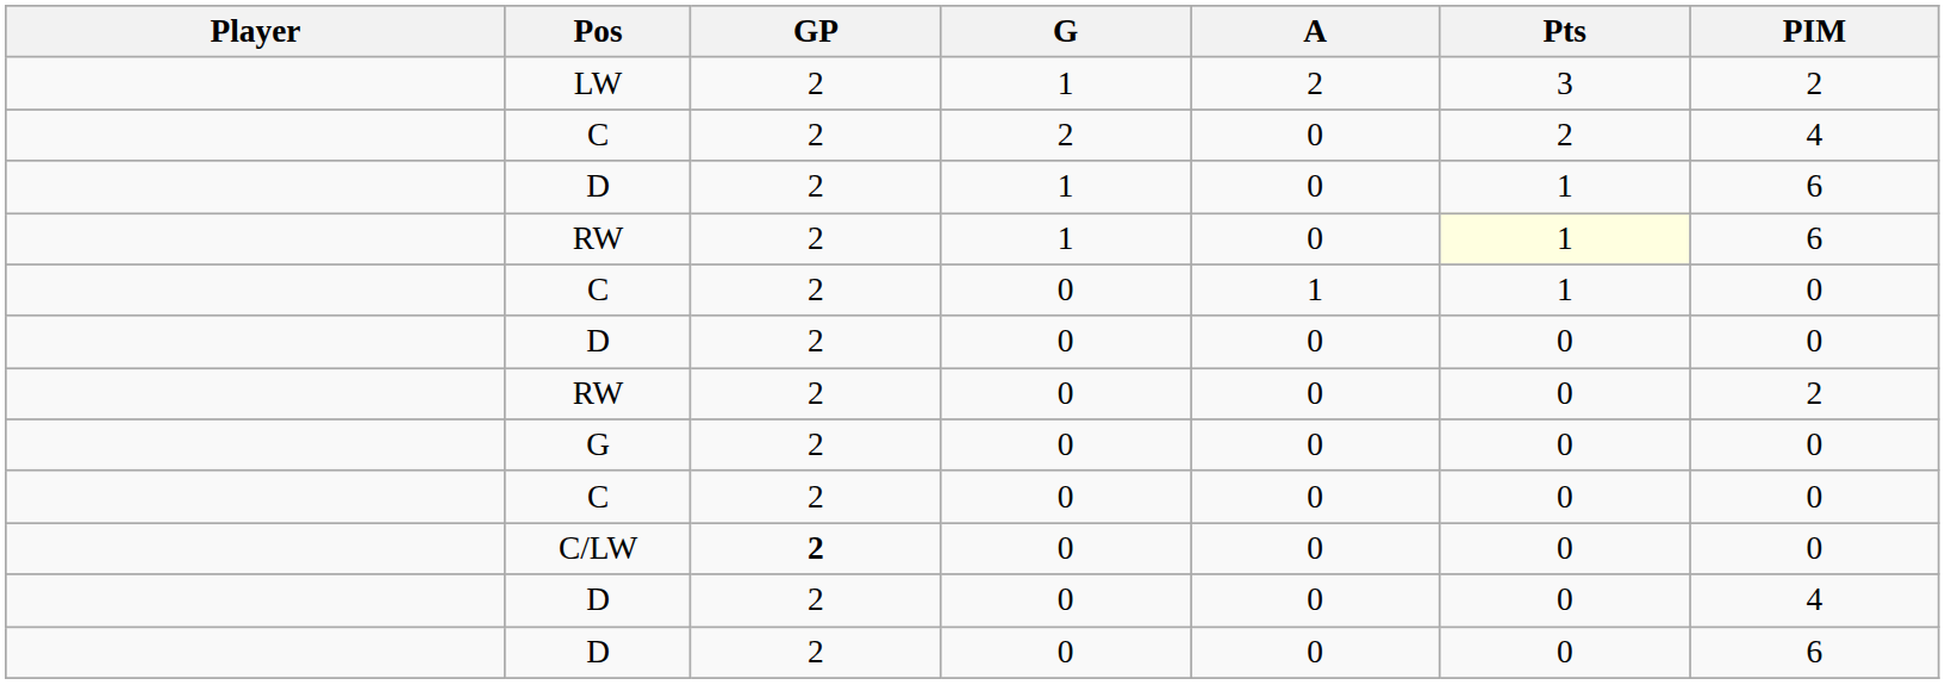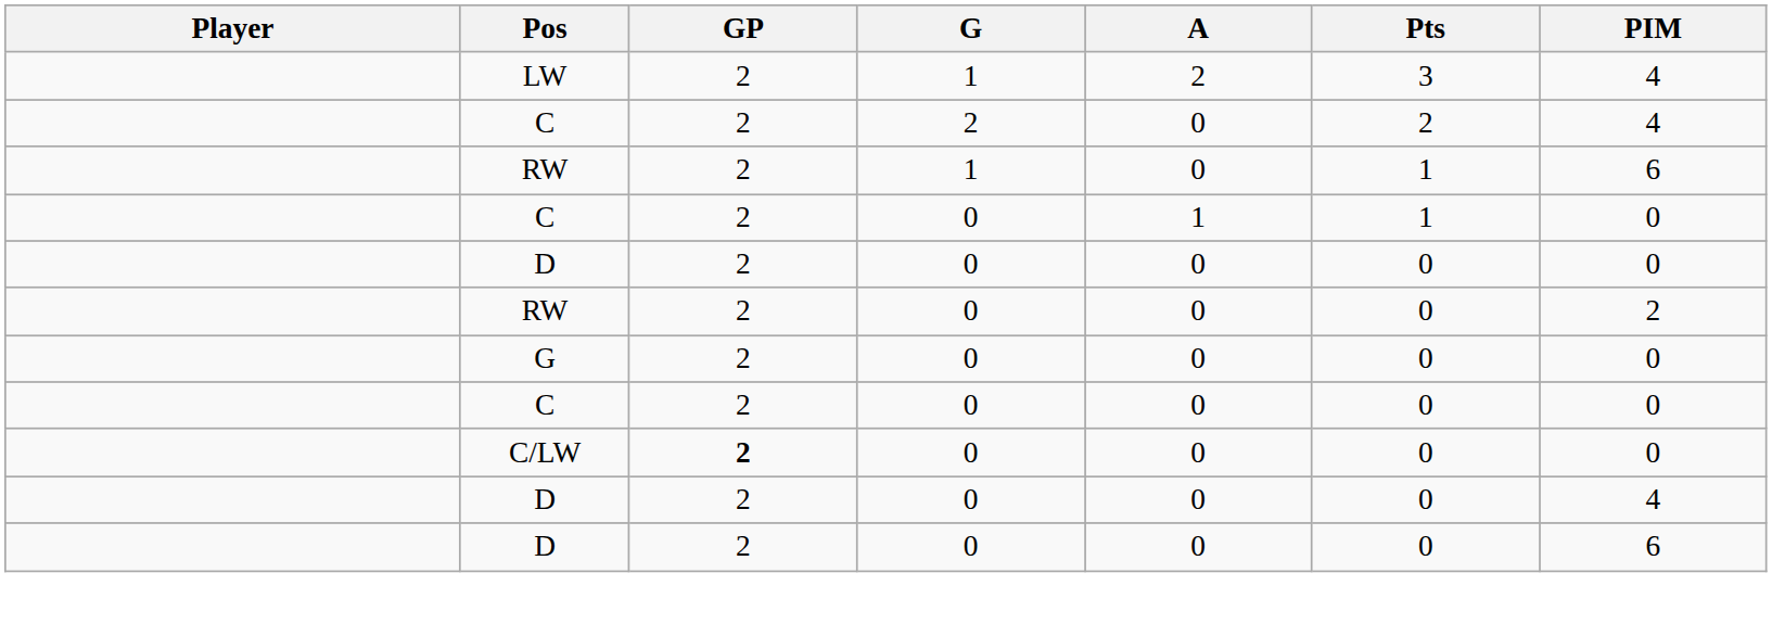LW | PIM: 2 -> 4
- row: D | 2 | 1 | 0 | 1 | 6
RW / 1 | Pts: lightyellow background -> no background
